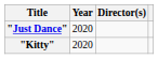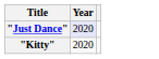- column: Director(s)
"Just Dance" | Year: no background -> lavender background
